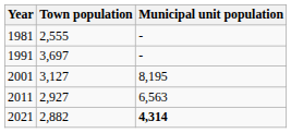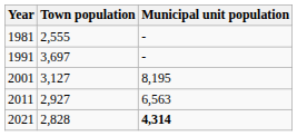2021 | Town population: 2,882 -> 2,828
